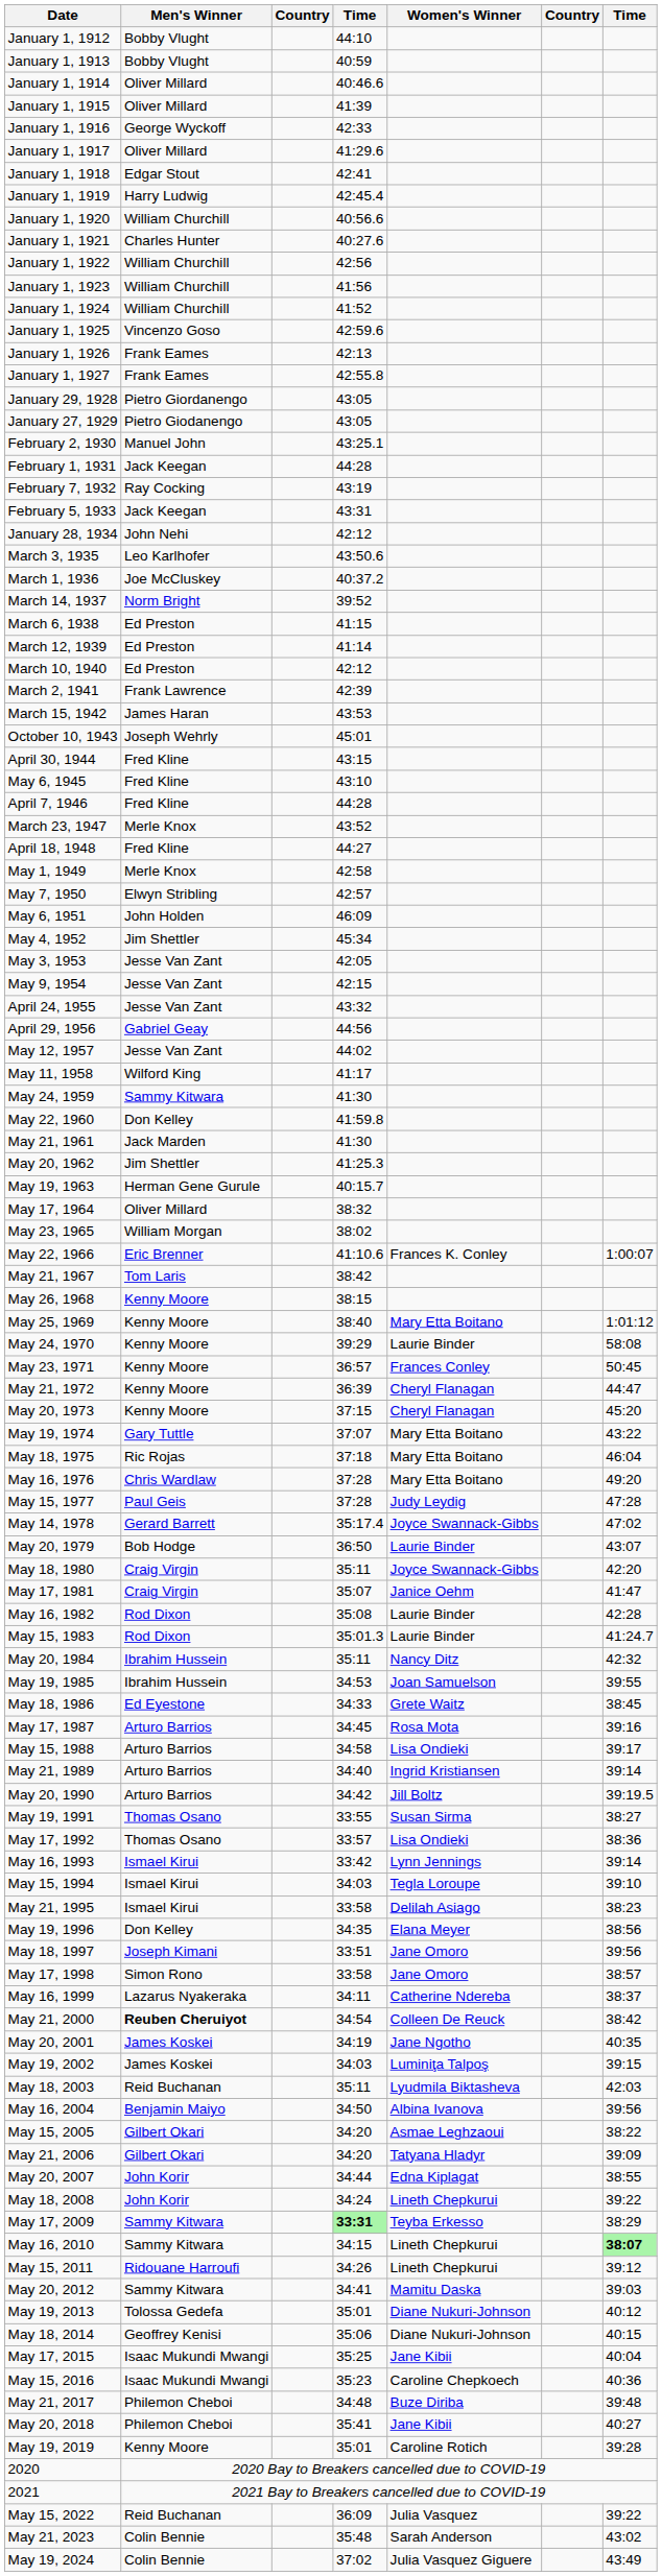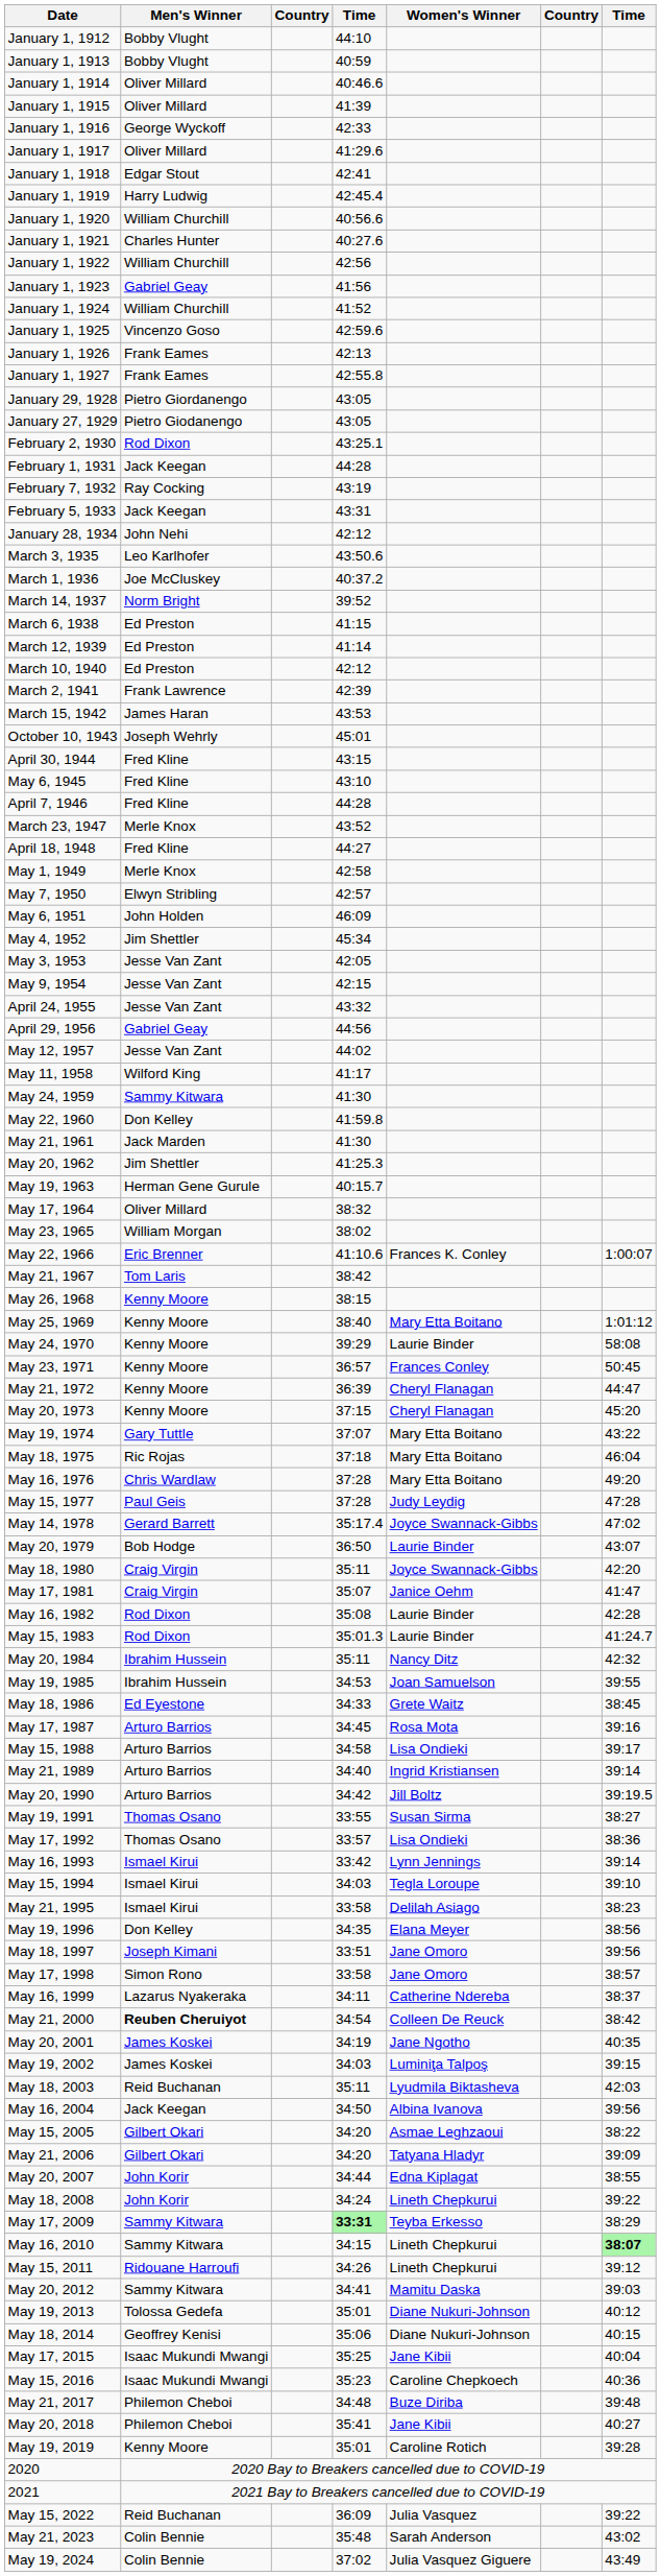January 1, 1923 | Men's Winner: William Churchill -> Gabriel Geay
February 2, 1930 | Men's Winner: Manuel John -> Rod Dixon
May 16, 2004 | Men's Winner: Benjamin Maiyo -> Jack Keegan
